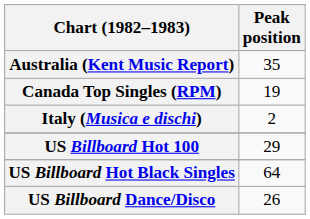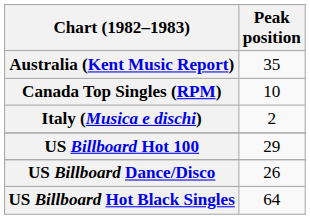Canada Top Singles (RPM) | Peak position: 19 -> 10
rows swapped: US Billboard Dance/Disco <-> US Billboard Hot Black Singles
